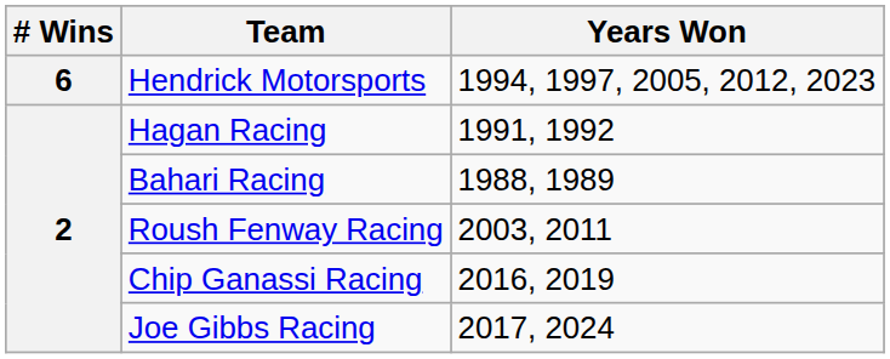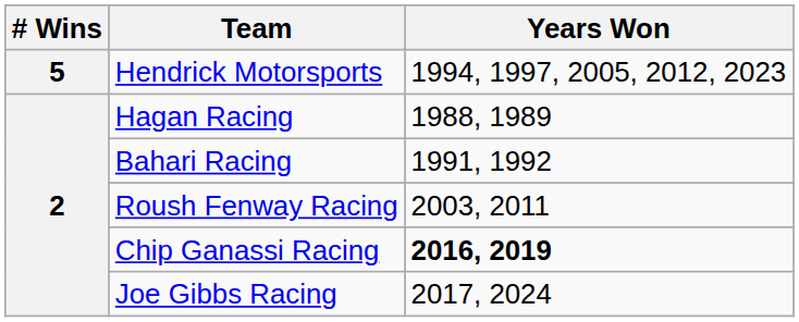Hendrick Motorsports | # Wins: 6 -> 5
Hagan Racing | Years Won: 1991, 1992 -> 1988, 1989
Bahari Racing | Years Won: 1988, 1989 -> 1991, 1992
Chip Ganassi Racing | Years Won: normal -> bold
